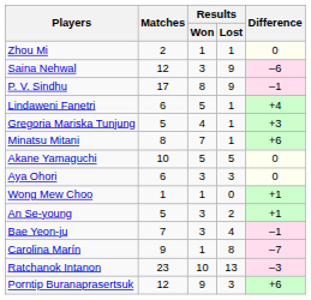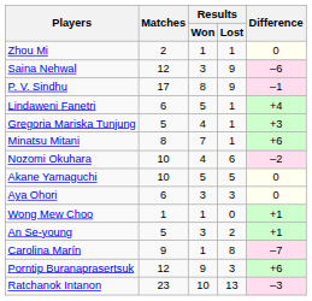+ row: Nozomi Okuhara | 10 | 4 | 6 | –2
- row: Bae Yeon-ju | 7 | 3 | 4 | –1
rows swapped: Porntip Buranaprasertsuk <-> Ratchanok Intanon
